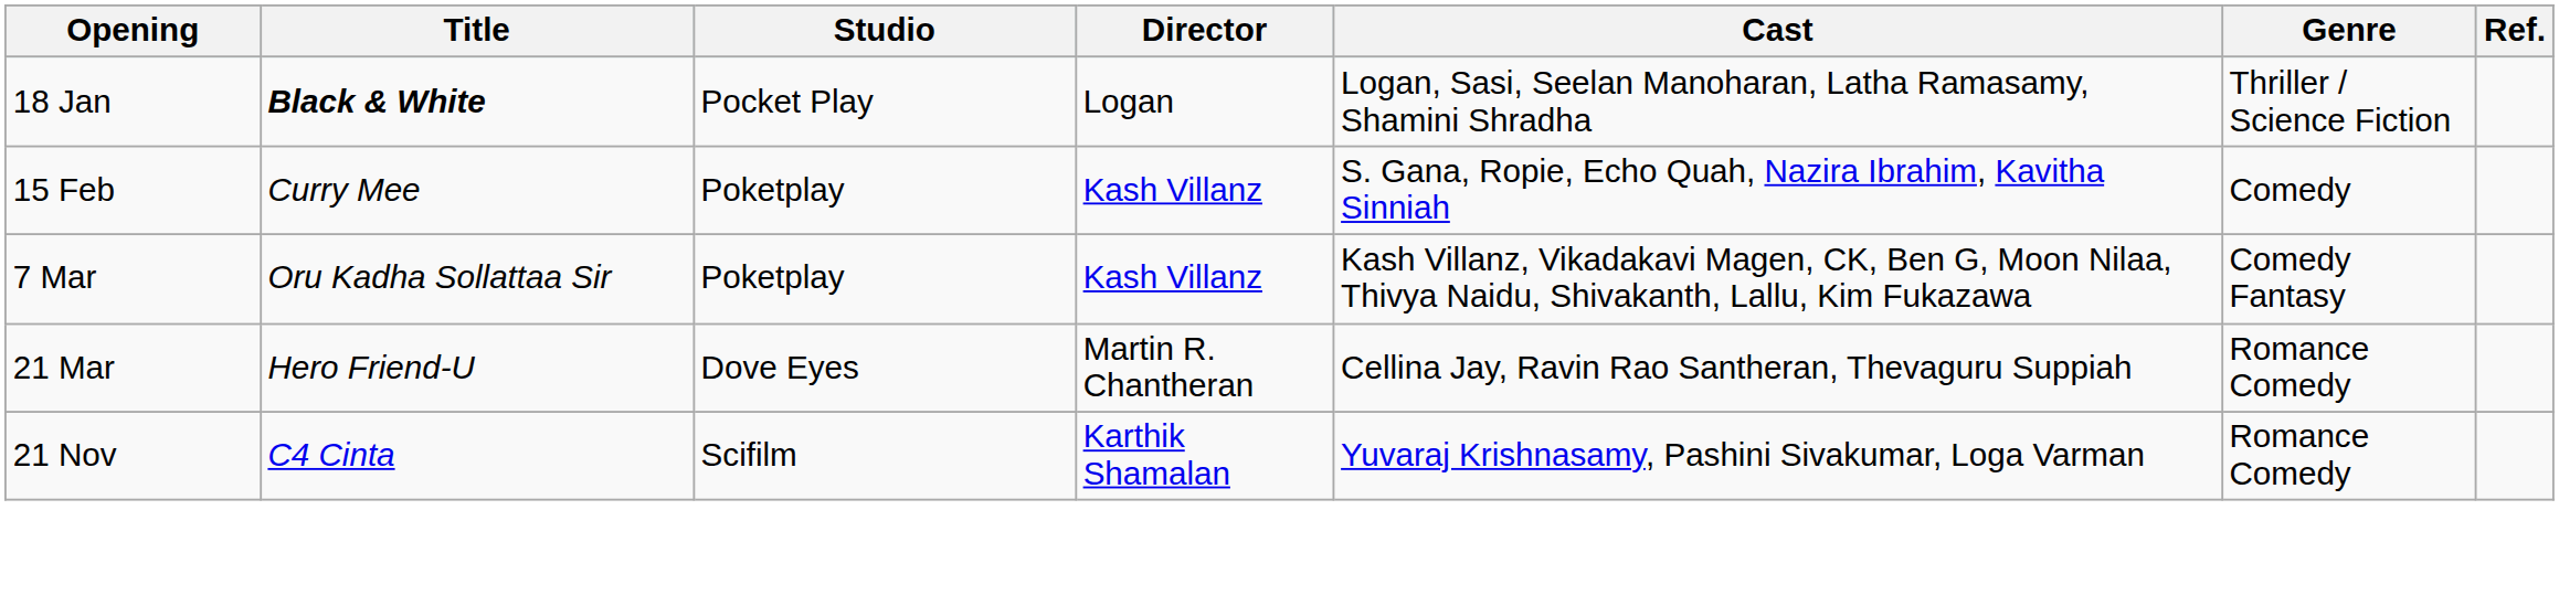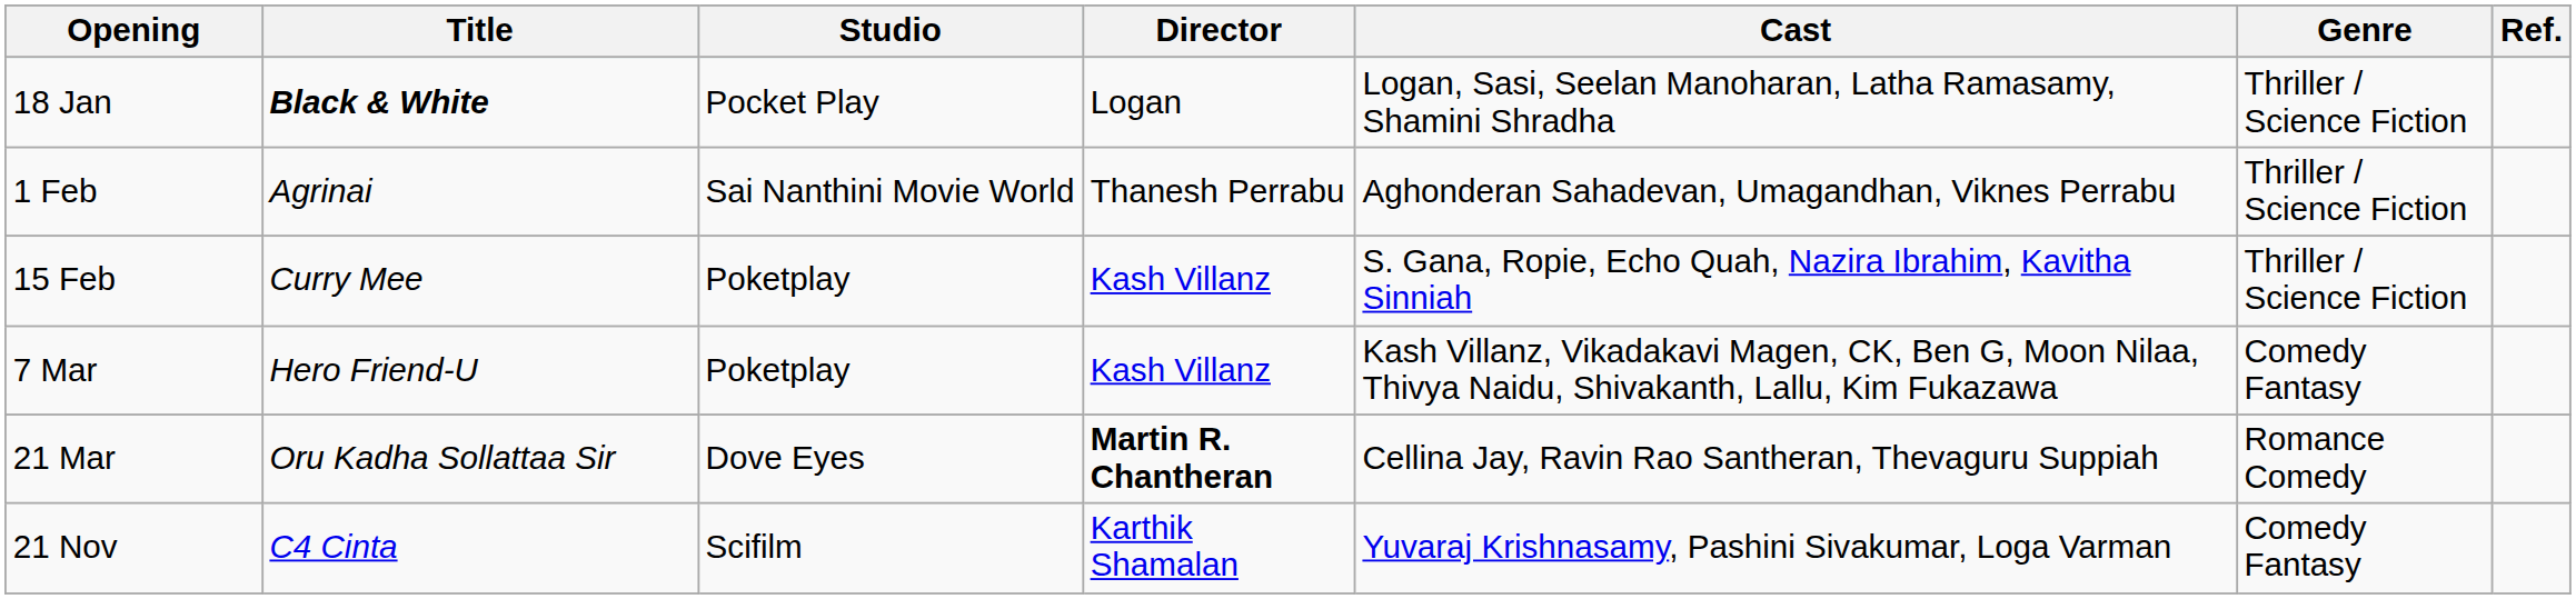+ row: 1 Feb | Agrinai | Sai Nanthini Movie World | Thanesh Perrabu | Aghonderan Sahadevan, Umagandhan, Viknes Perrabu | Thriller / Science Fiction
15 Feb | Genre: Comedy -> Thriller / Science Fiction
7 Mar | Title: Oru Kadha Sollattaa Sir -> Hero Friend-U
21 Mar | Title: Hero Friend-U -> Oru Kadha Sollattaa Sir
21 Mar | Director: normal -> bold
21 Nov | Genre: Romance Comedy -> Comedy Fantasy
